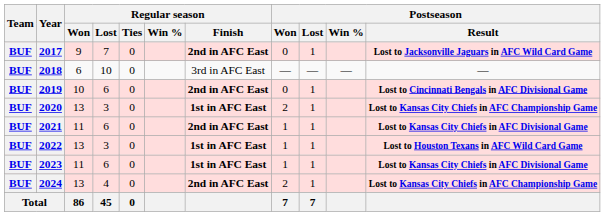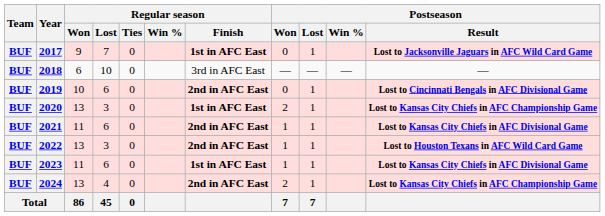2017 | Regular season / Finish: 2nd in AFC East -> 1st in AFC East
2022 | Regular season / Finish: 1st in AFC East -> 2nd in AFC East
